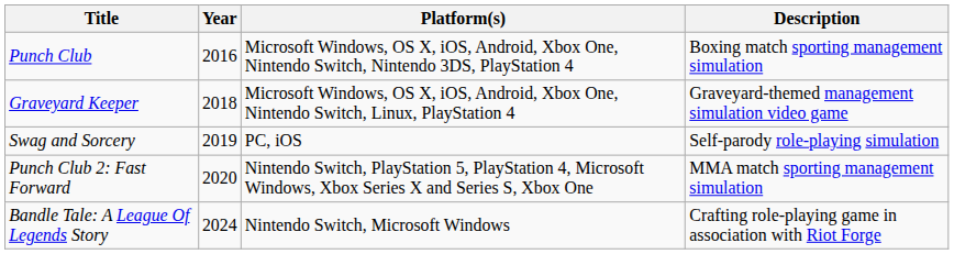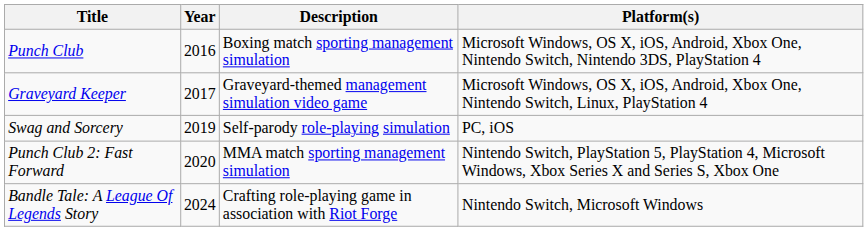columns swapped: Platform(s) <-> Description
Graveyard Keeper | Year: 2018 -> 2017
